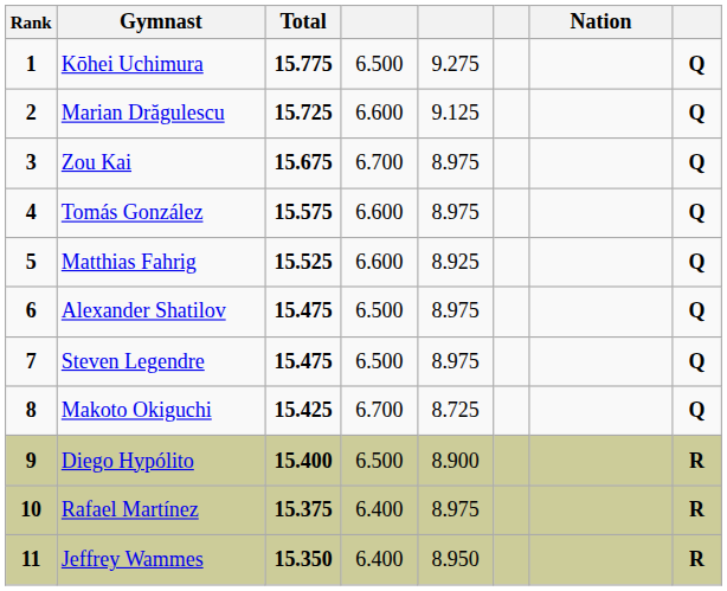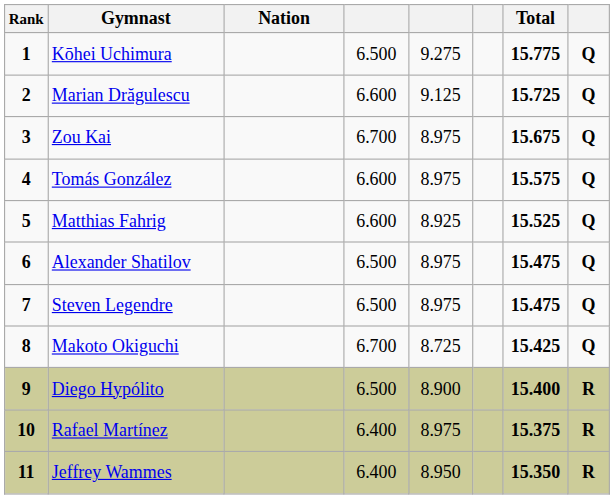columns swapped: Nation <-> Total
